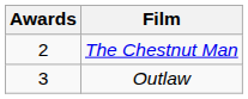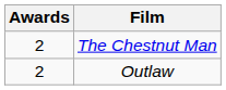Outlaw | Awards: 3 -> 2
